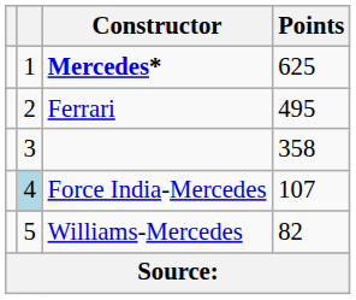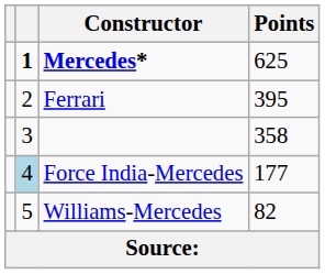Mercedes* | column 2: normal -> bold
Ferrari | Points: 495 -> 395
Force India-Mercedes | Points: 107 -> 177
